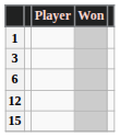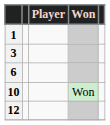+ row: 10 | Won
- row: 15
